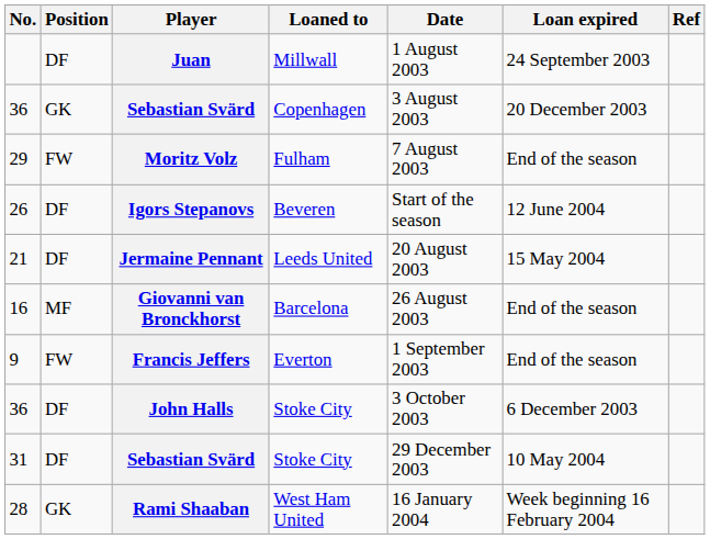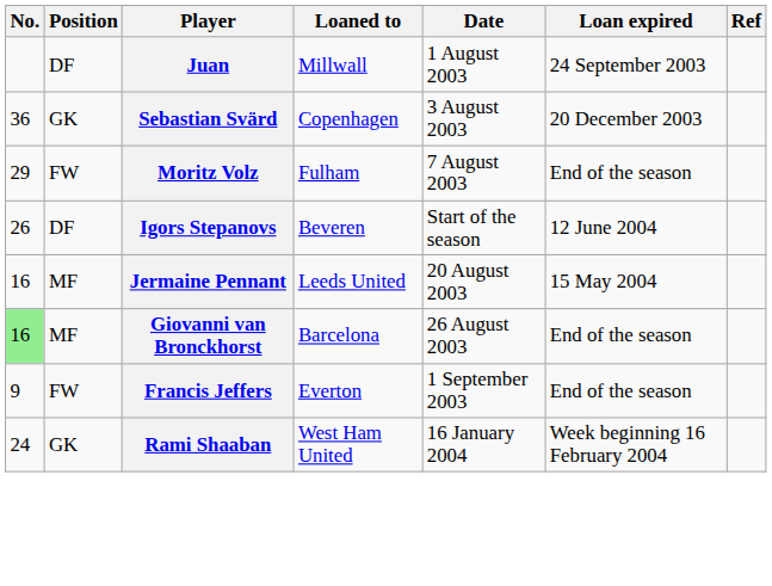Jermaine Pennant | No.: 21 -> 16
Jermaine Pennant | Position: DF -> MF
Giovanni van Bronckhorst | No.: no background -> lightgreen background
- row: 36 | DF | John Halls | Stoke City | 3 October 2003 | 6 December 2003
- row: 31 | DF | Sebastian Svärd | Stoke City | 29 December 2003 | 10 May 2004
Rami Shaaban | No.: 28 -> 24
